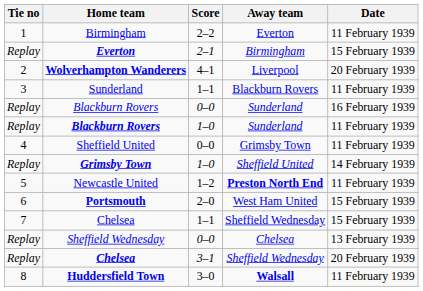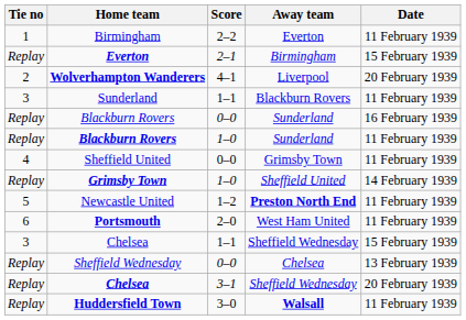Portsmouth | Date: 15 February 1939 -> 11 February 1939
Chelsea / 1–1 | Tie no: 7 -> 3
Huddersfield Town | Tie no: 8 -> Replay
